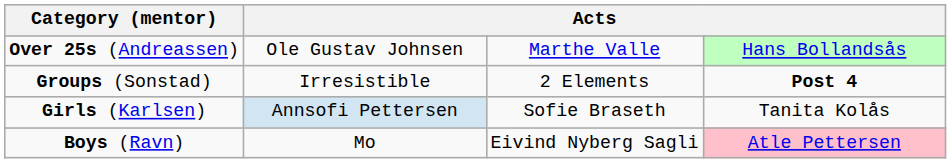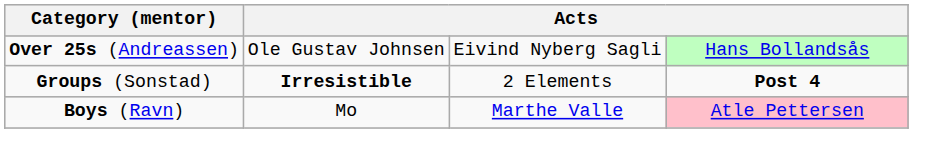Over 25s (Andreassen) | column 3: Marthe Valle -> Eivind Nyberg Sagli
Groups (Sonstad) | column 2: normal -> bold
- row: Girls (Karlsen) | Annsofi Pettersen | Sofie Braseth | Tanita Kolås
Boys (Ravn) | column 3: Eivind Nyberg Sagli -> Marthe Valle
